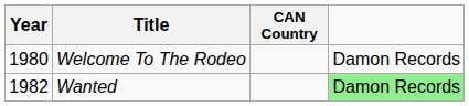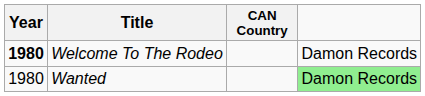Welcome To The Rodeo | Year: normal -> bold
Wanted | Year: 1982 -> 1980
